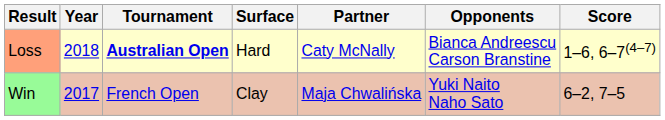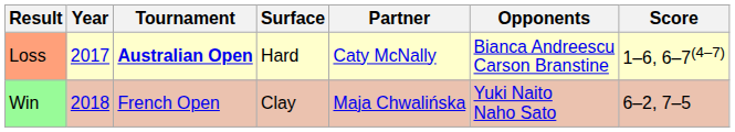Loss | Year: 2018 -> 2017
Win | Year: 2017 -> 2018
